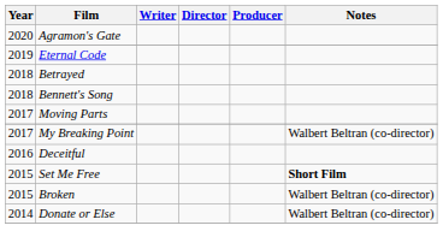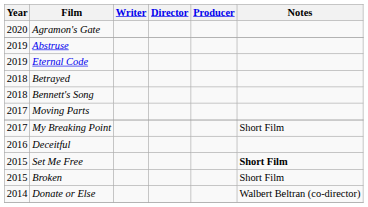+ row: 2019 | Abstruse
My Breaking Point | Notes: Walbert Beltran (co-director) -> Short Film
Broken | Notes: Walbert Beltran (co-director) -> Short Film
